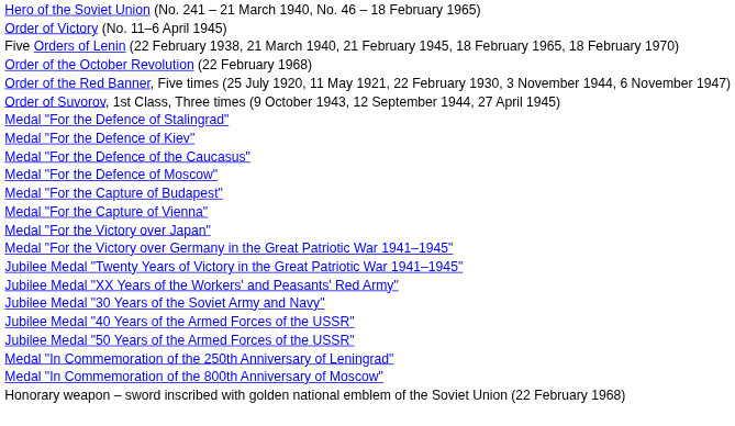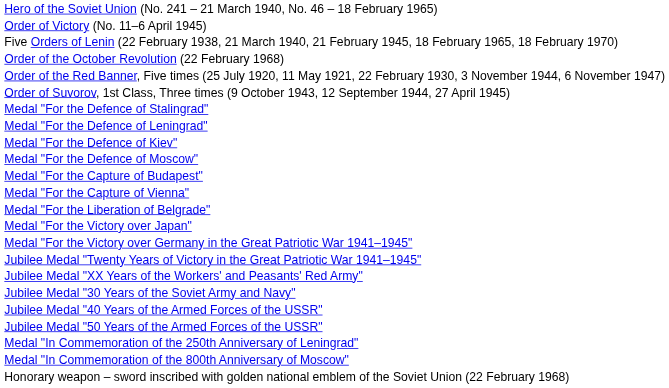+ row: Medal "For the Defence of Leningrad"
- row: Medal "For the Defence of the Caucasus"
+ row: Medal "For the Liberation of Belgrade"
